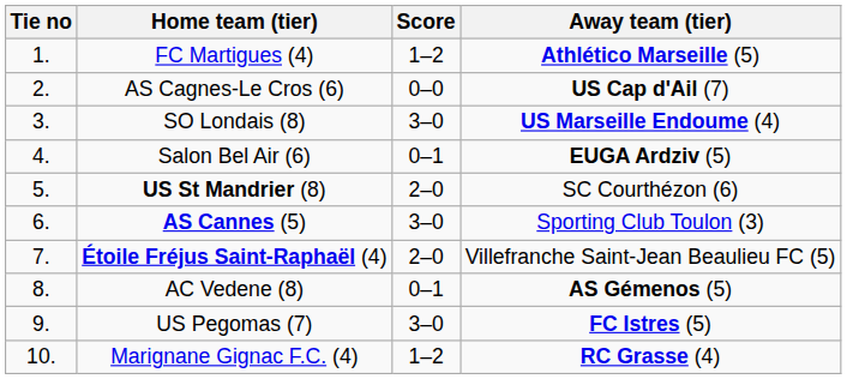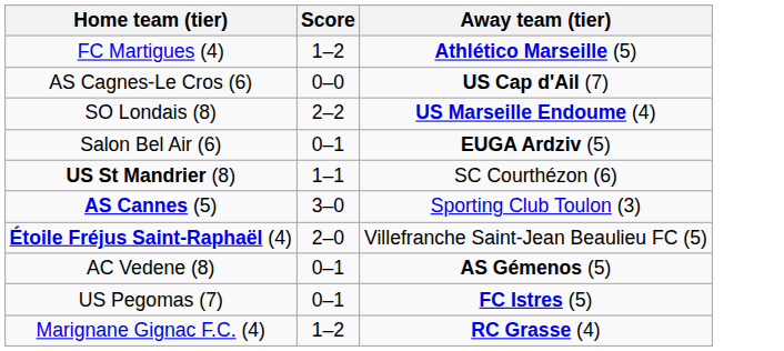- column: Tie no | 1. | 2. | 3. | 4. | 5. | 6. | 7. | 8. | 9. | 10.
SO Londais (8) | Score: 3–0 -> 2–2
US St Mandrier (8) | Score: 2–0 -> 1–1
US Pegomas (7) | Score: 3–0 -> 0–1
